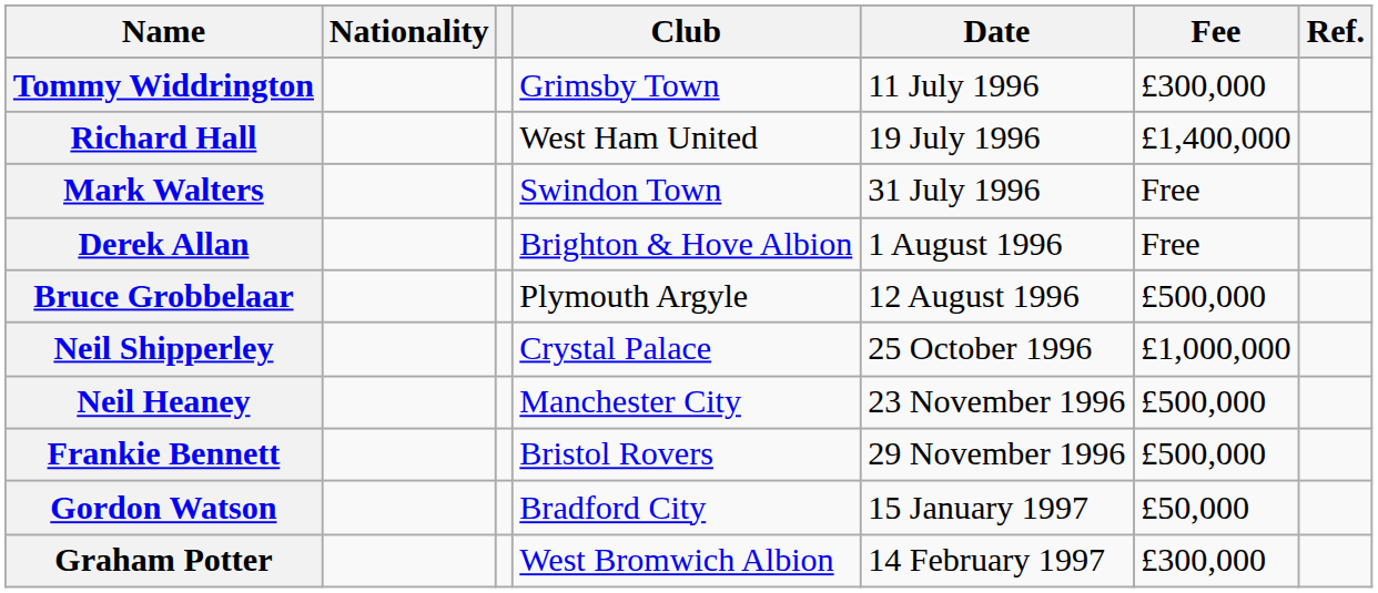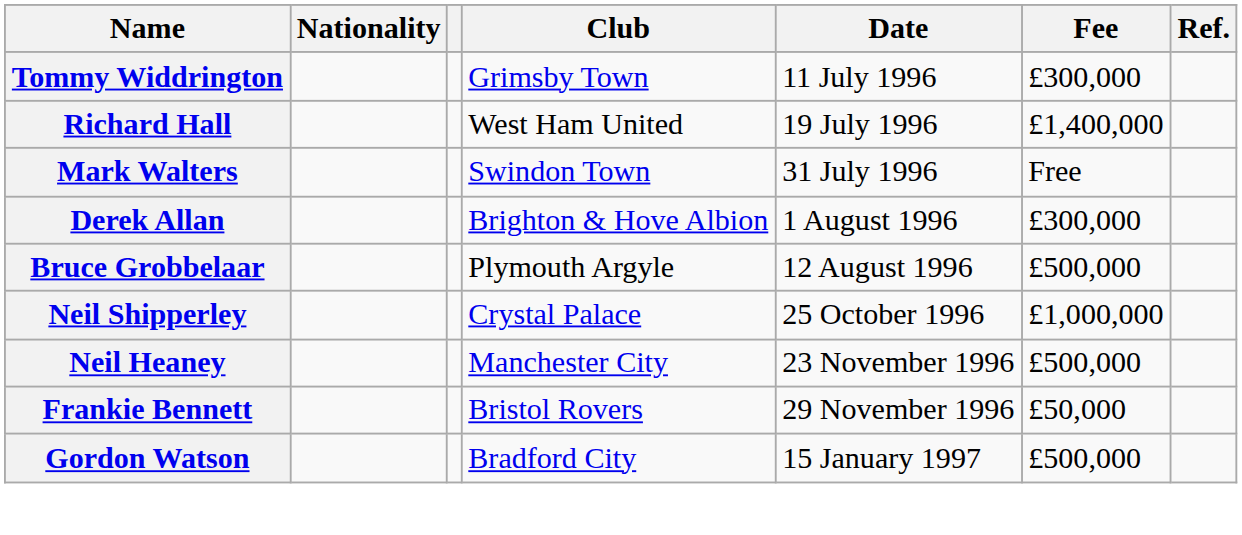Derek Allan | Fee: Free -> £300,000
Frankie Bennett | Fee: £500,000 -> £50,000
Gordon Watson | Fee: £50,000 -> £500,000
- row: Graham Potter | West Bromwich Albion | 14 February 1997 | £300,000
